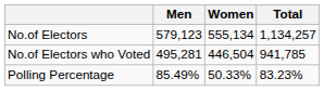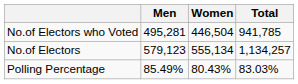rows swapped: No.of Electors <-> No.of Electors who Voted
Polling Percentage | Women: 50.33% -> 80.43%
Polling Percentage | Total: 83.23% -> 83.03%
